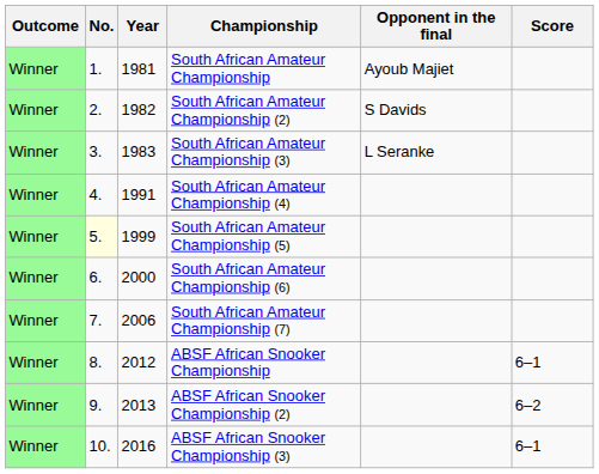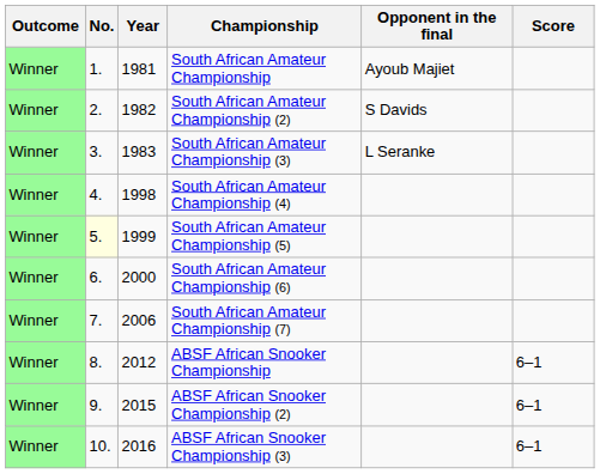South African Amateur Championship (4) | Year: 1991 -> 1998
ABSF African Snooker Championship (2) | Year: 2013 -> 2015
ABSF African Snooker Championship (2) | Score: 6–2 -> 6–1
